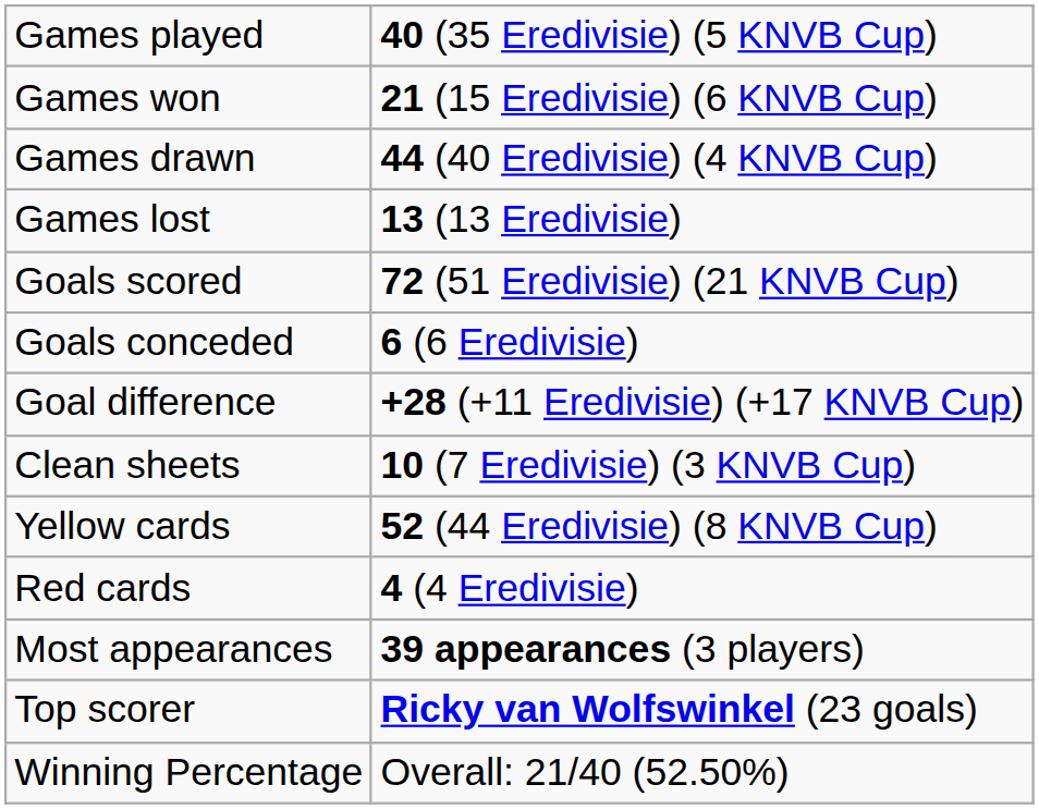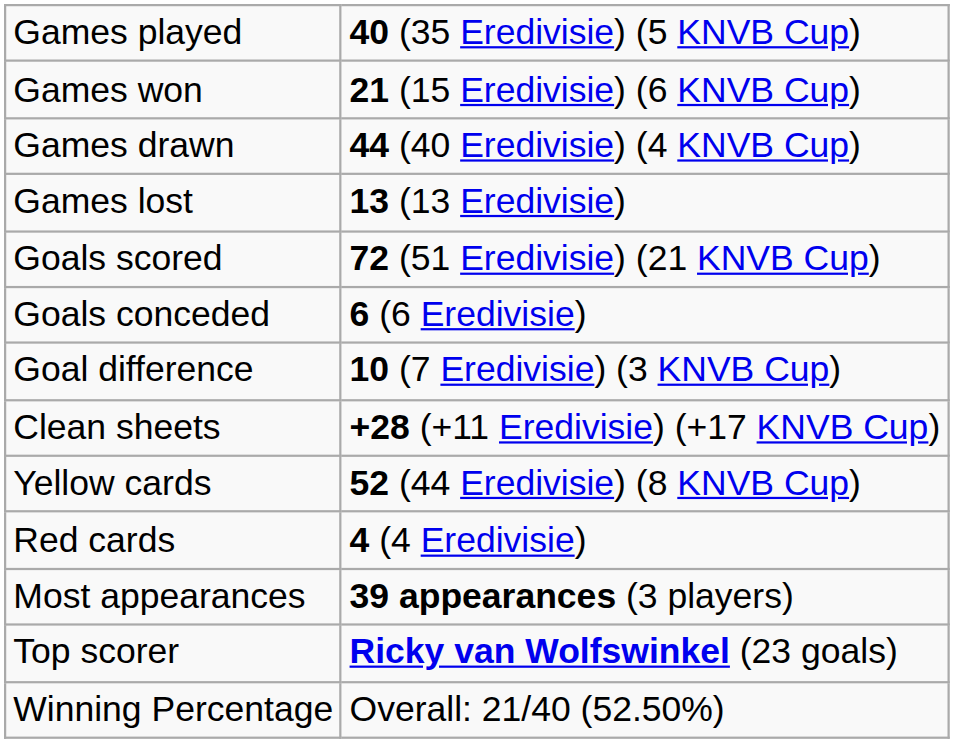Goal difference | column 2: +28 (+11 Eredivisie) (+17 KNVB Cup) -> 10 (7 Eredivisie) (3 KNVB Cup)
Clean sheets | column 2: 10 (7 Eredivisie) (3 KNVB Cup) -> +28 (+11 Eredivisie) (+17 KNVB Cup)
